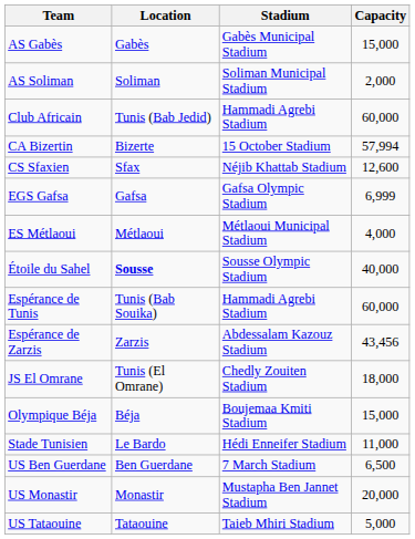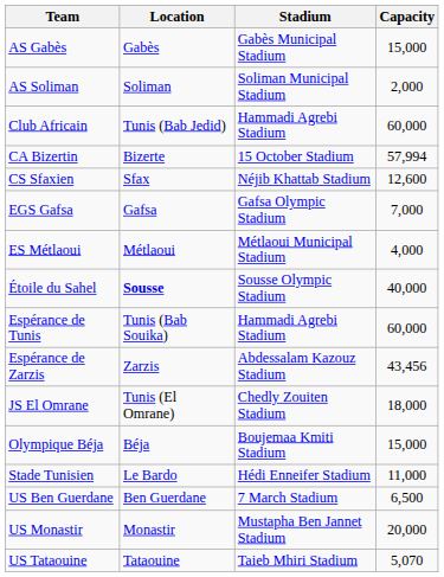EGS Gafsa | Capacity: 6,999 -> 7,000
US Tataouine | Capacity: 5,000 -> 5,070
